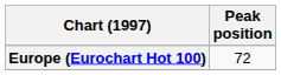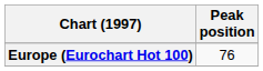Europe (Eurochart Hot 100) | Peak position: 72 -> 76
